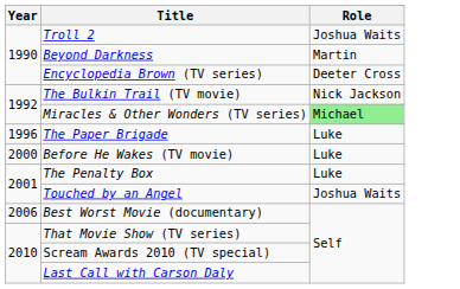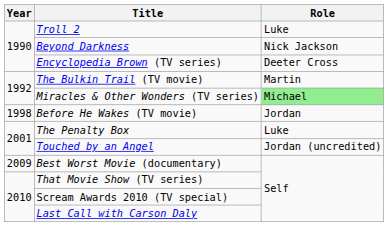Troll 2 | Role: Joshua Waits -> Luke
Beyond Darkness | Role: Martin -> Nick Jackson
The Bulkin Trail (TV movie) | Role: Nick Jackson -> Martin
- row: 1996 | The Paper Brigade | Luke
Before He Wakes (TV movie) | Year: 2000 -> 1998
Before He Wakes (TV movie) | Role: Luke -> Jordan
Touched by an Angel | Role: Joshua Waits -> Jordan (uncredited)
Best Worst Movie (documentary) | Year: 2006 -> 2009
